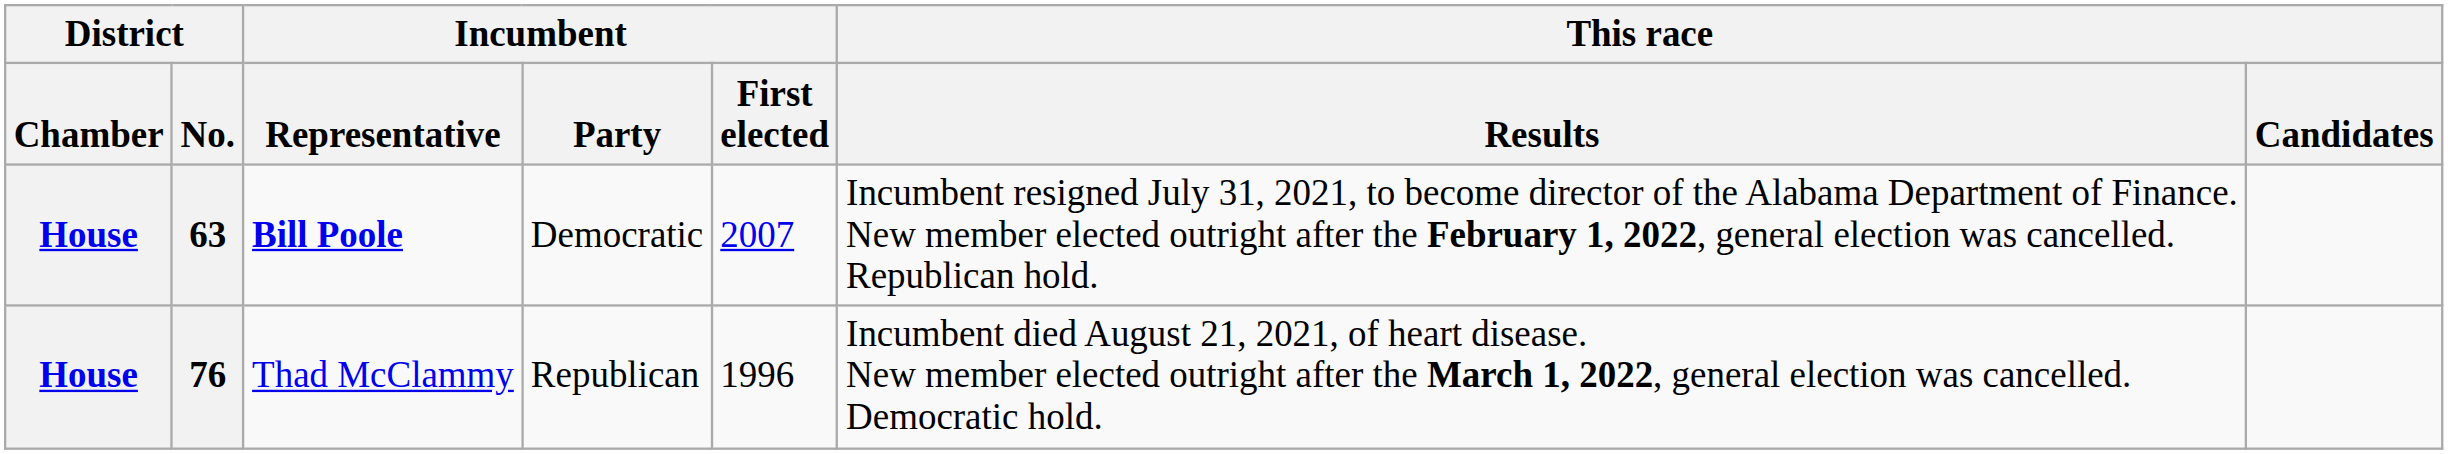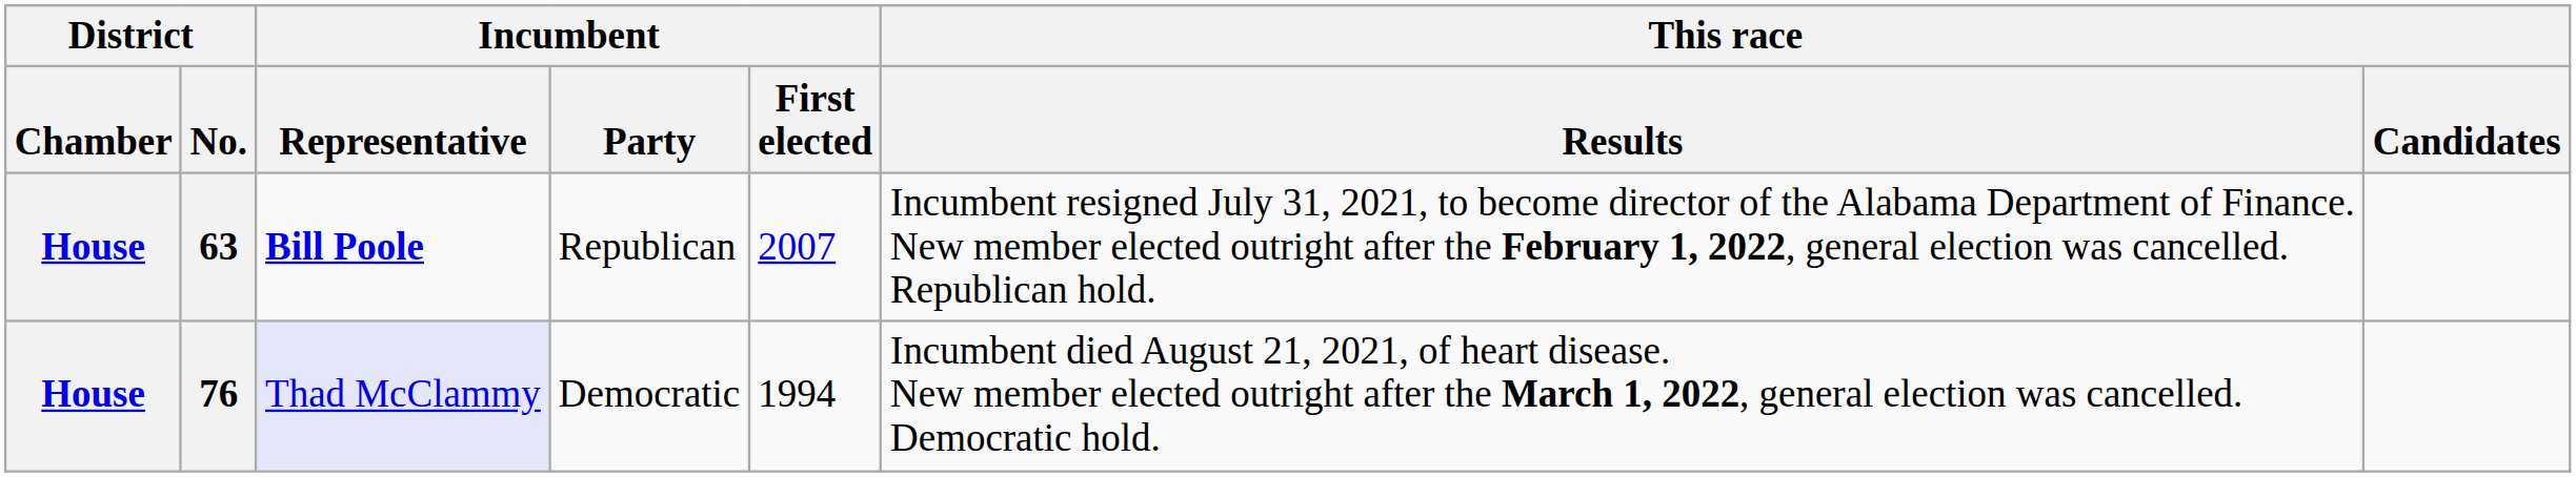63 | Incumbent / Party: Democratic -> Republican
76 | Incumbent / Representative: no background -> lavender background
76 | Incumbent / Party: Republican -> Democratic
76 | Incumbent / First elected: 1996 -> 1994
